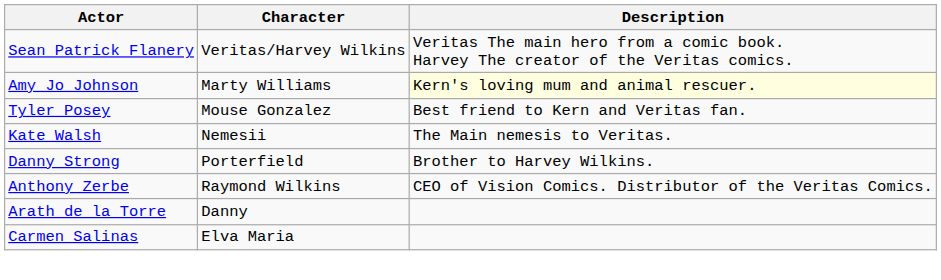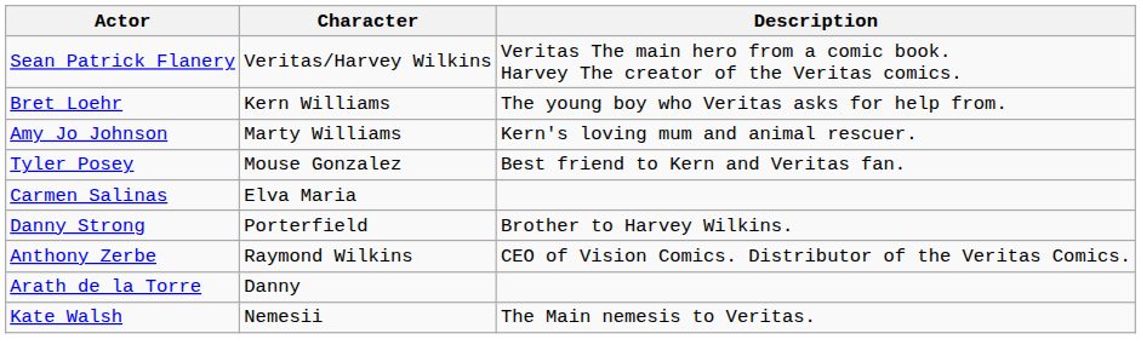+ row: Bret Loehr | Kern Williams | The young boy who Veritas asks for help from.
Amy Jo Johnson | Description: lightyellow background -> no background
rows swapped: Kate Walsh <-> Carmen Salinas
